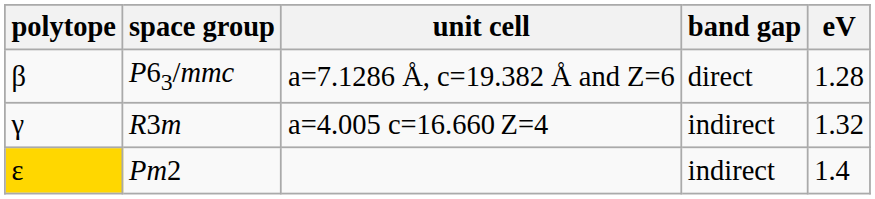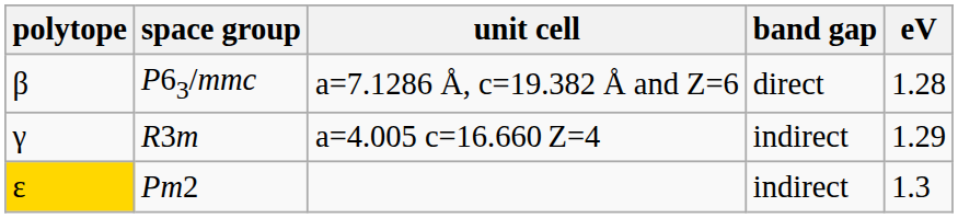R3m | eV: 1.32 -> 1.29
Pm2 | eV: 1.4 -> 1.3
